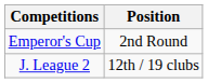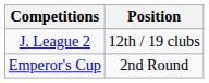rows swapped: J. League 2 <-> Emperor's Cup
